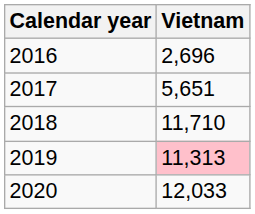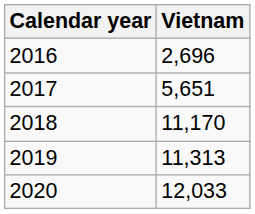2018 | Vietnam: 11,710 -> 11,170
2019 | Vietnam: pink background -> no background
